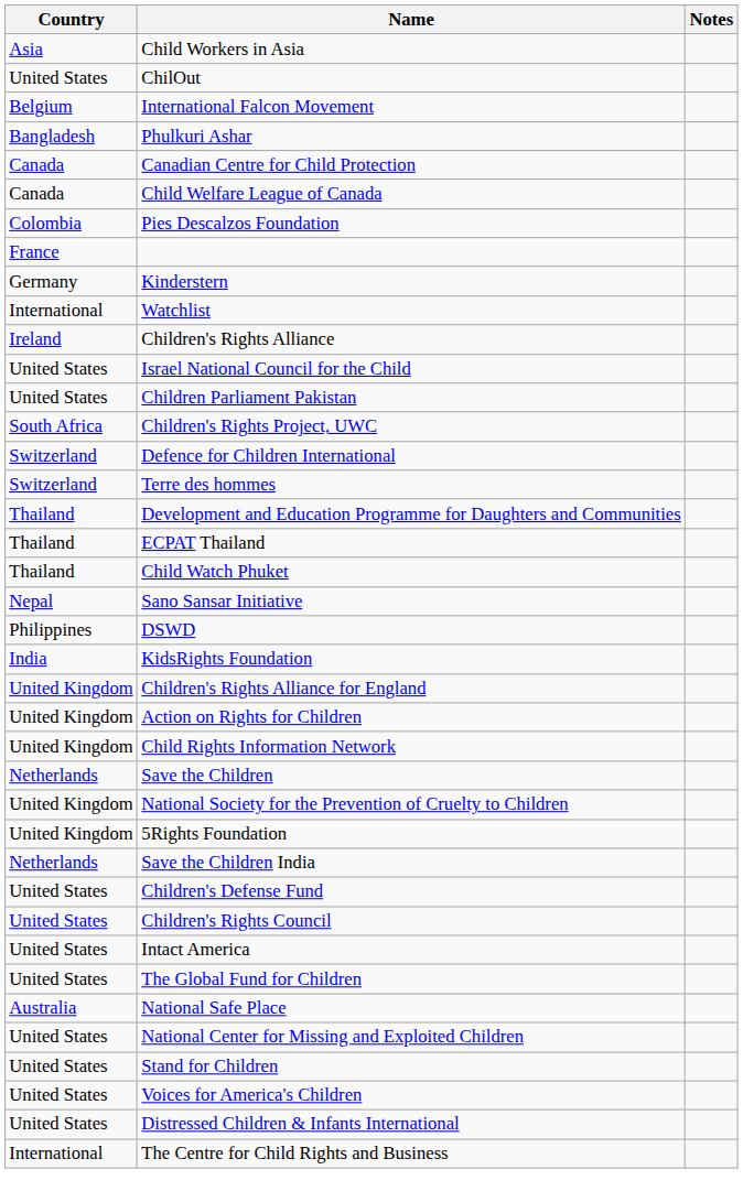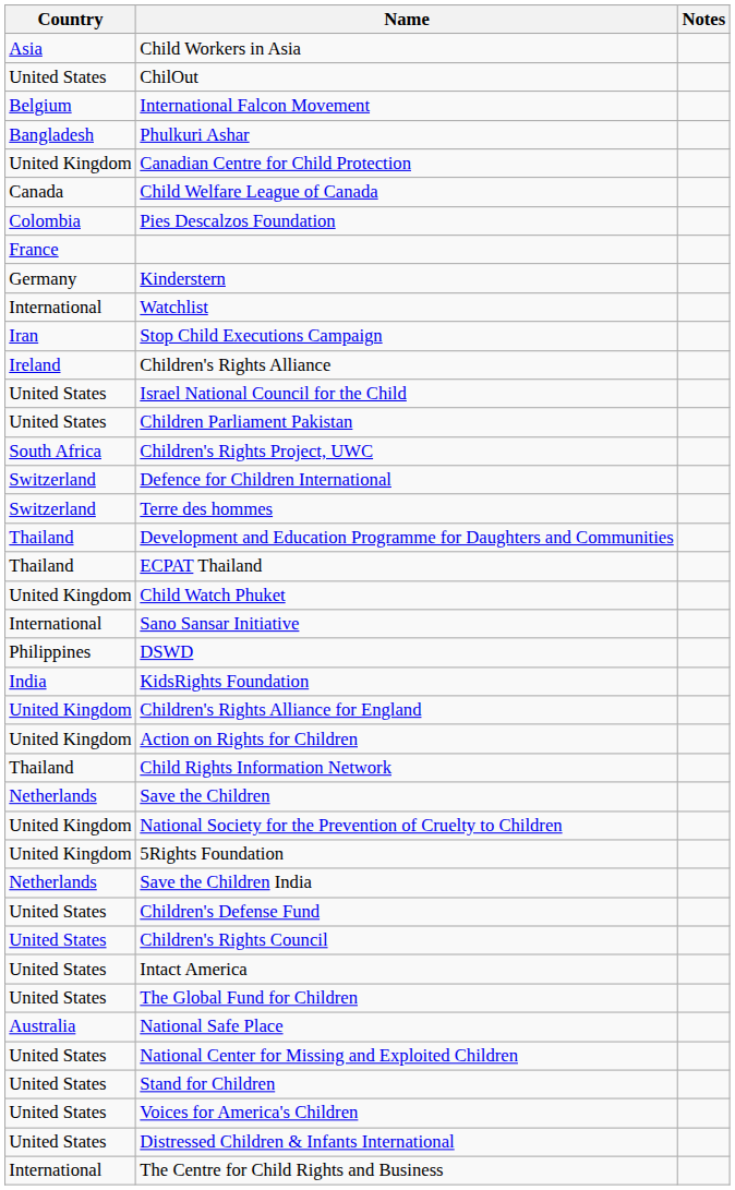Canadian Centre for Child Protection | Country: Canada -> United Kingdom
+ row: Iran | Stop Child Executions Campaign
Child Watch Phuket | Country: Thailand -> United Kingdom
Sano Sansar Initiative | Country: Nepal -> International
Child Rights Information Network | Country: United Kingdom -> Thailand
